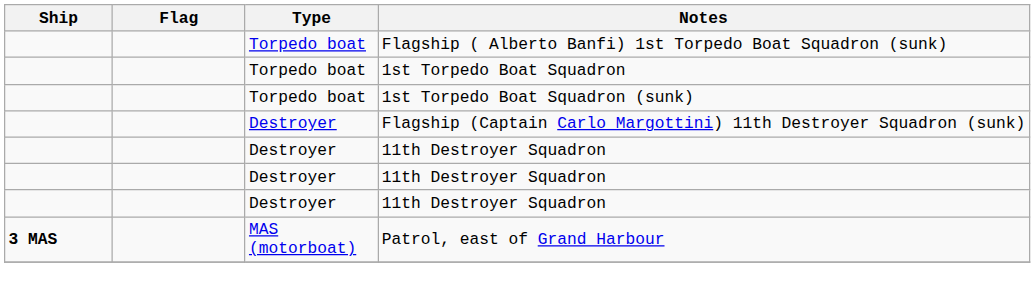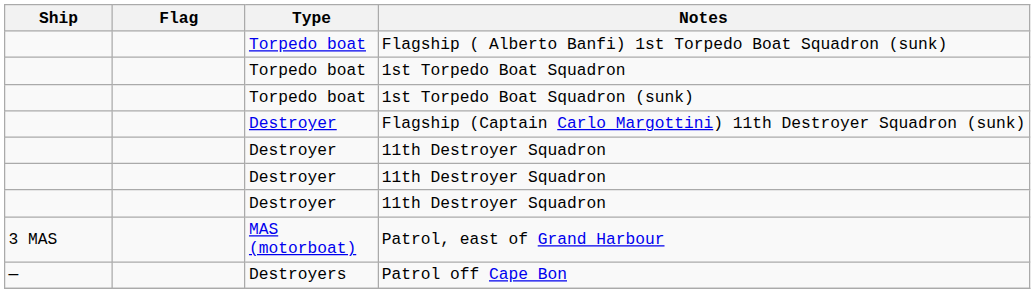Patrol, east of Grand Harbour | Ship: bold -> normal
+ row: — | Destroyers | Patrol off Cape Bon
